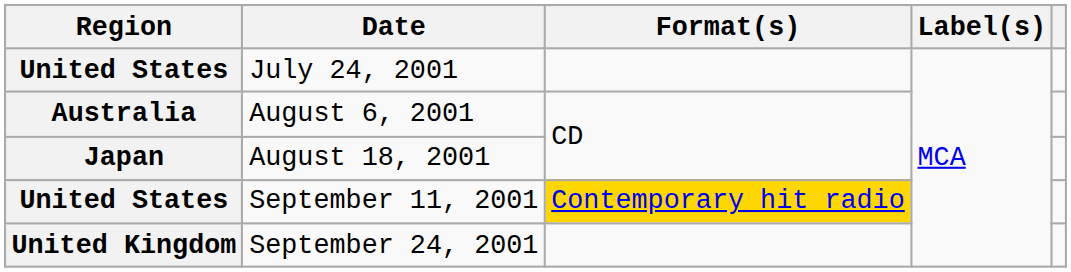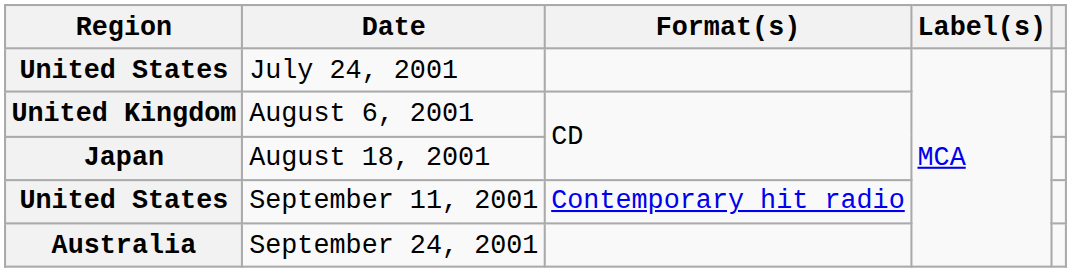August 6, 2001 | Region: Australia -> United Kingdom
September 11, 2001 | Format(s): gold background -> no background
September 24, 2001 | Region: United Kingdom -> Australia
